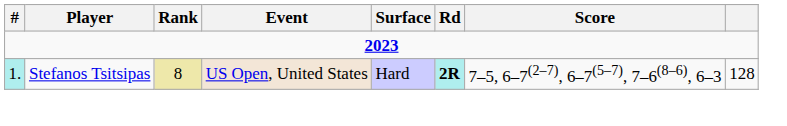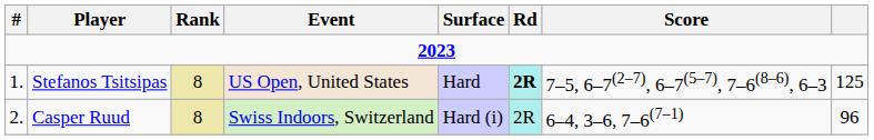Stefanos Tsitsipas | #: paleturquoise background -> no background
Stefanos Tsitsipas | column 8: 128 -> 125
+ row: 2. | Casper Ruud | 8 | Swiss Indoors, Switzerland | Hard (i) | 2R | 6–4, 3–6, 7–6(7–1) | 96
